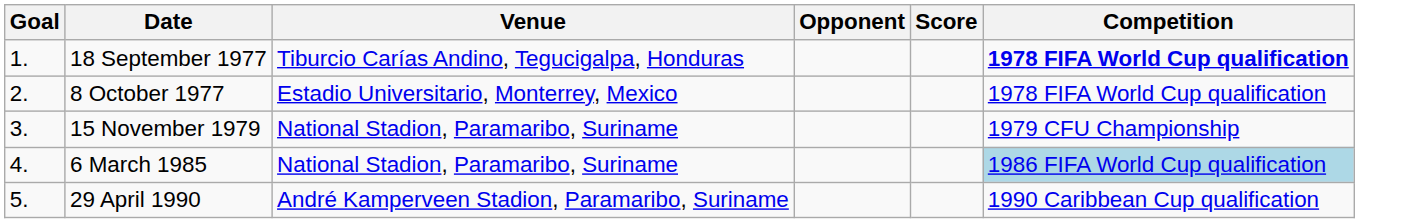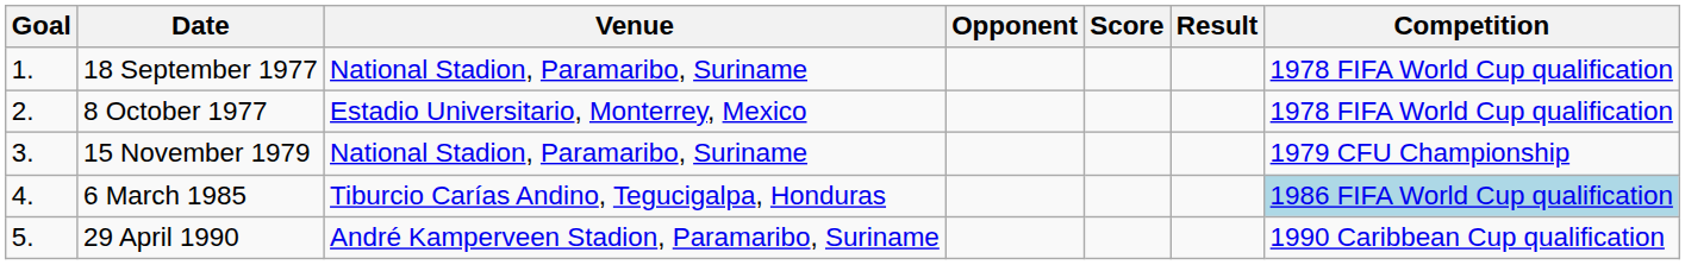+ column: Result
18 September 1977 | Venue: Tiburcio Carías Andino, Tegucigalpa, Honduras -> National Stadion, Paramaribo, Suriname
18 September 1977 | Competition: bold -> normal
6 March 1985 | Venue: National Stadion, Paramaribo, Suriname -> Tiburcio Carías Andino, Tegucigalpa, Honduras
